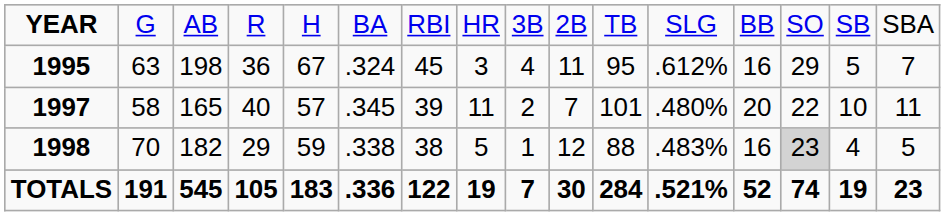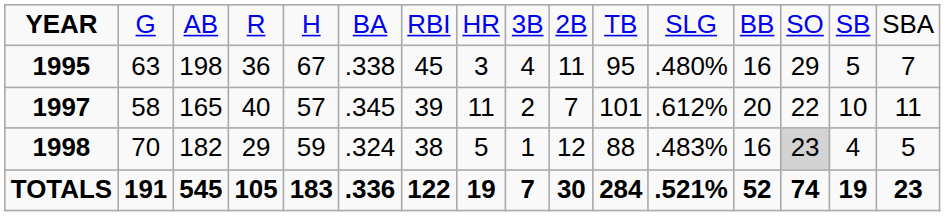1995 | column 6: .324 -> .338
1995 | column 12: .612% -> .480%
1997 | column 12: .480% -> .612%
1998 | column 6: .338 -> .324
